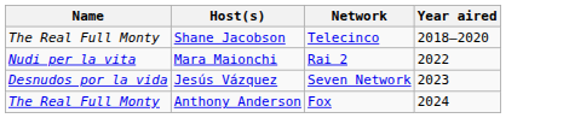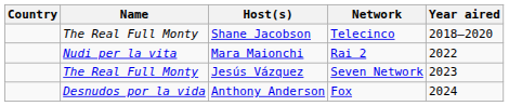+ column: Country
Jesús Vázquez | Name: Desnudos por la vida -> The Real Full Monty
Anthony Anderson | Name: The Real Full Monty -> Desnudos por la vida
